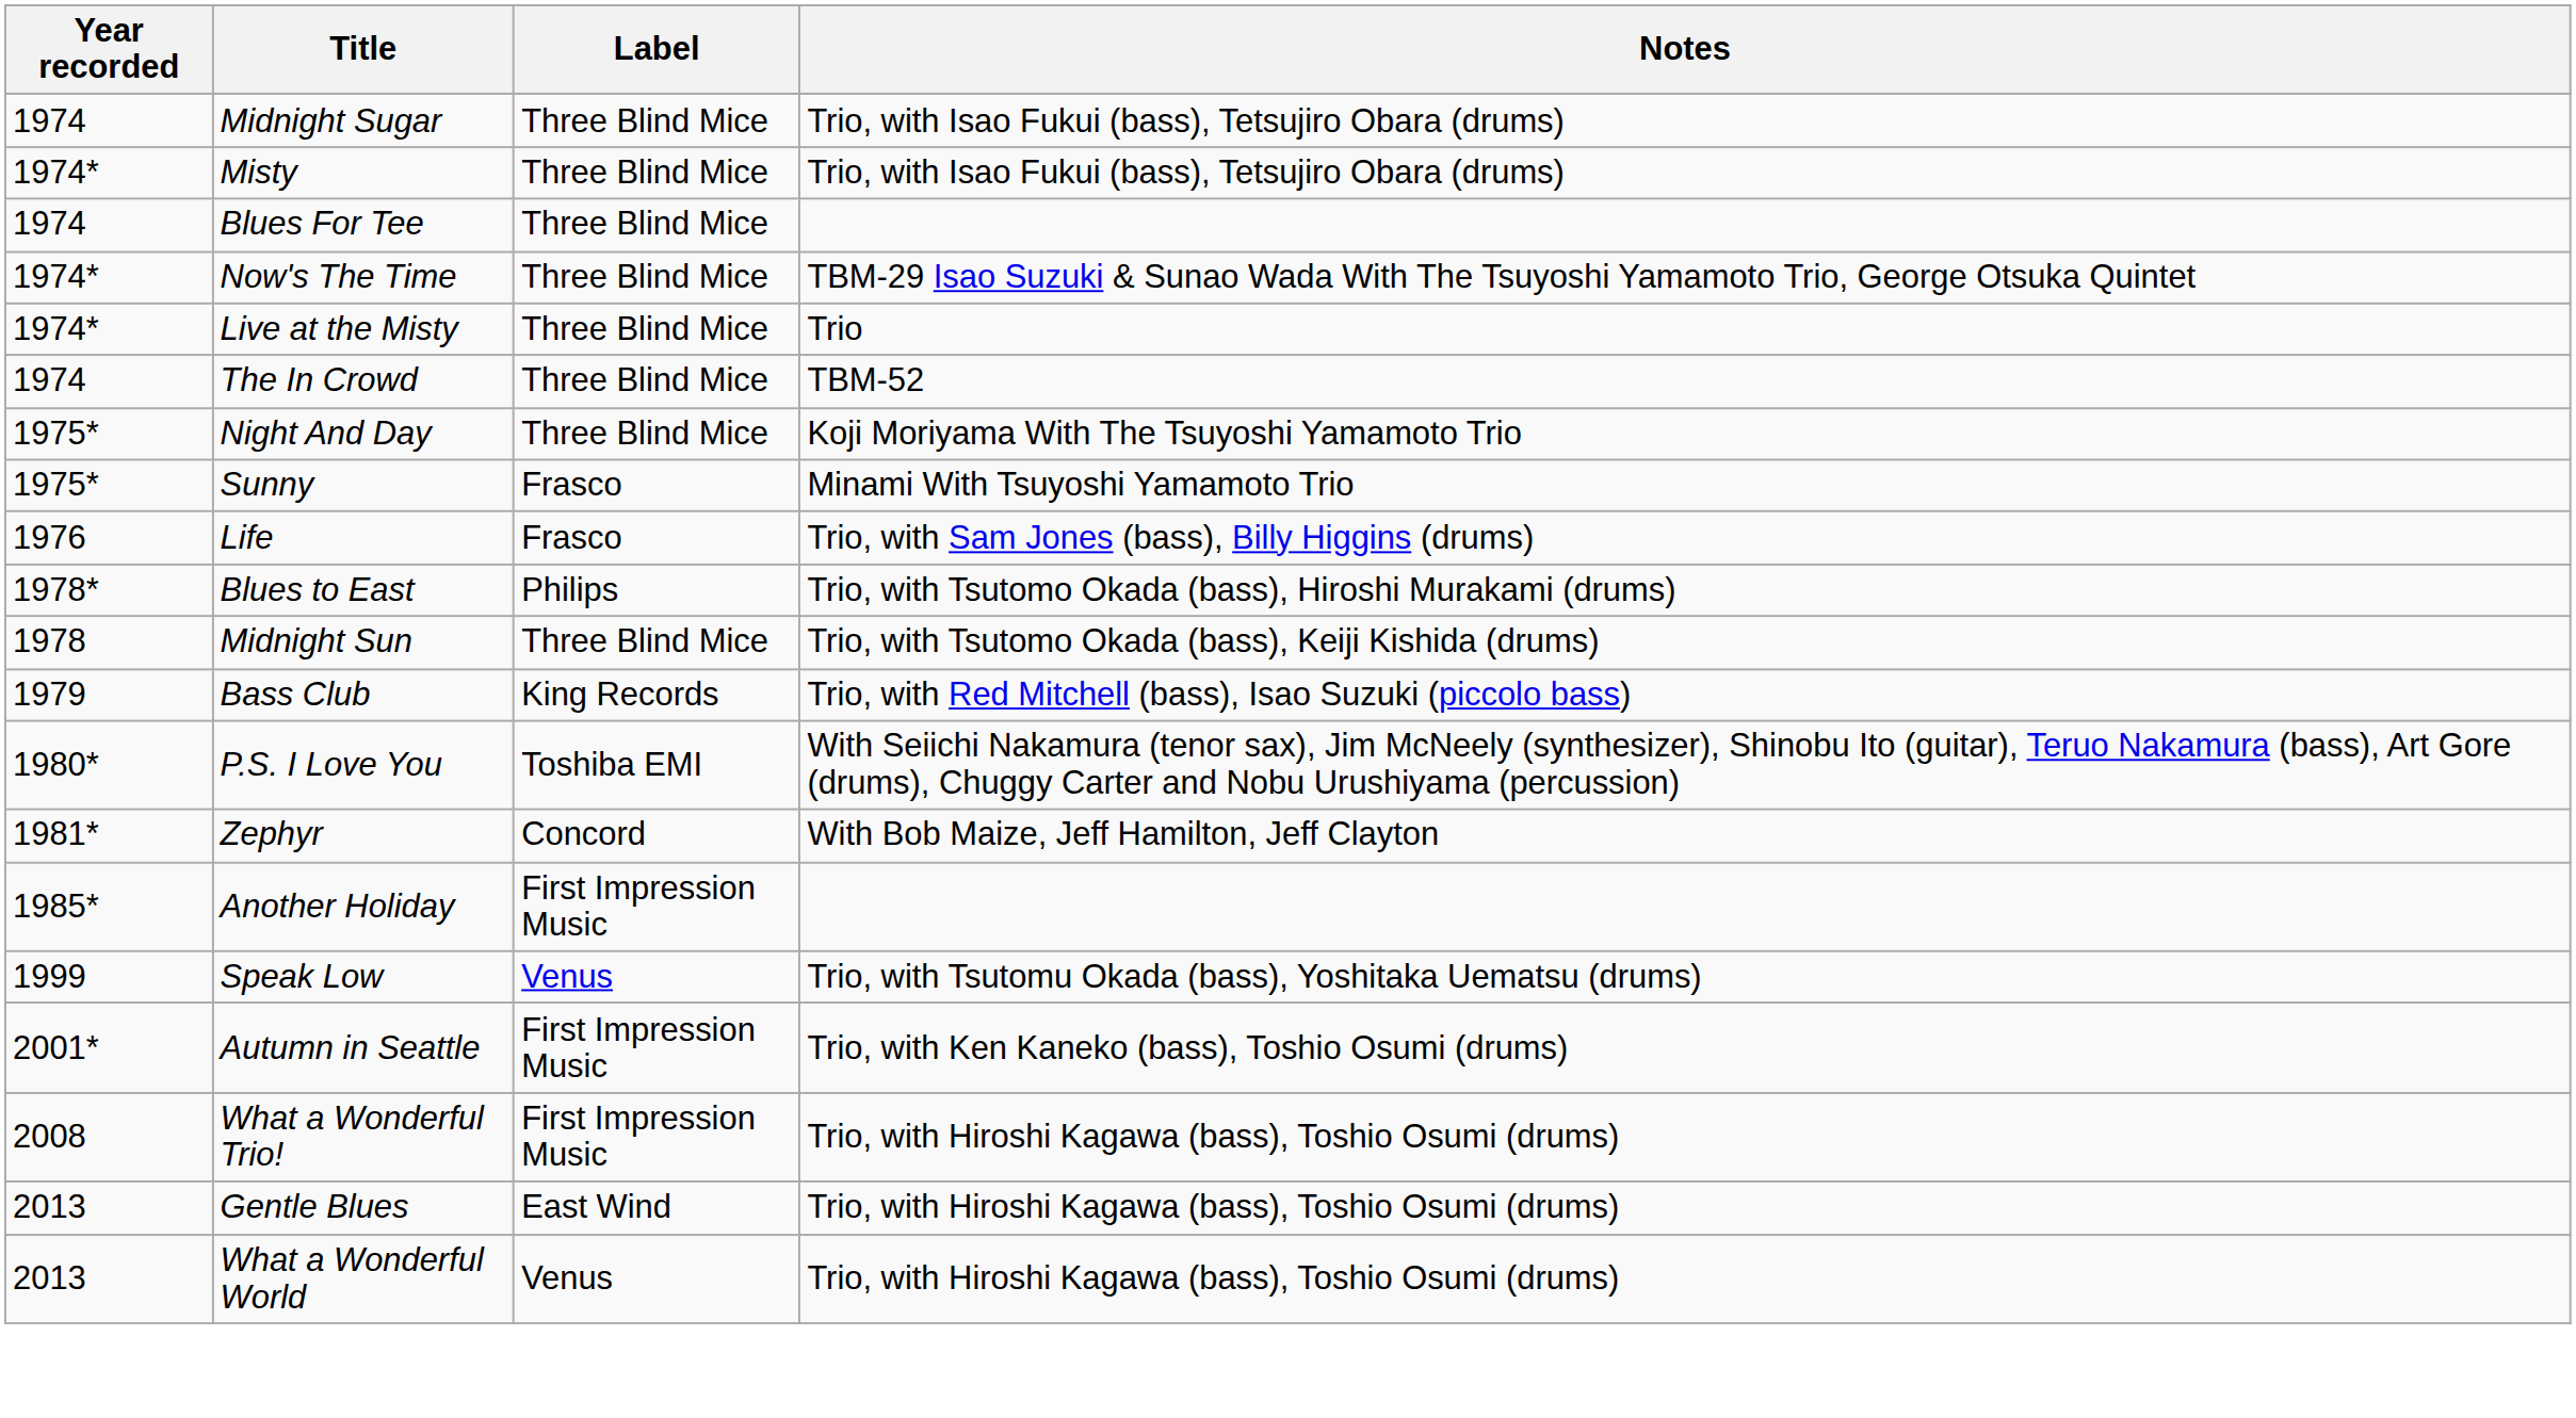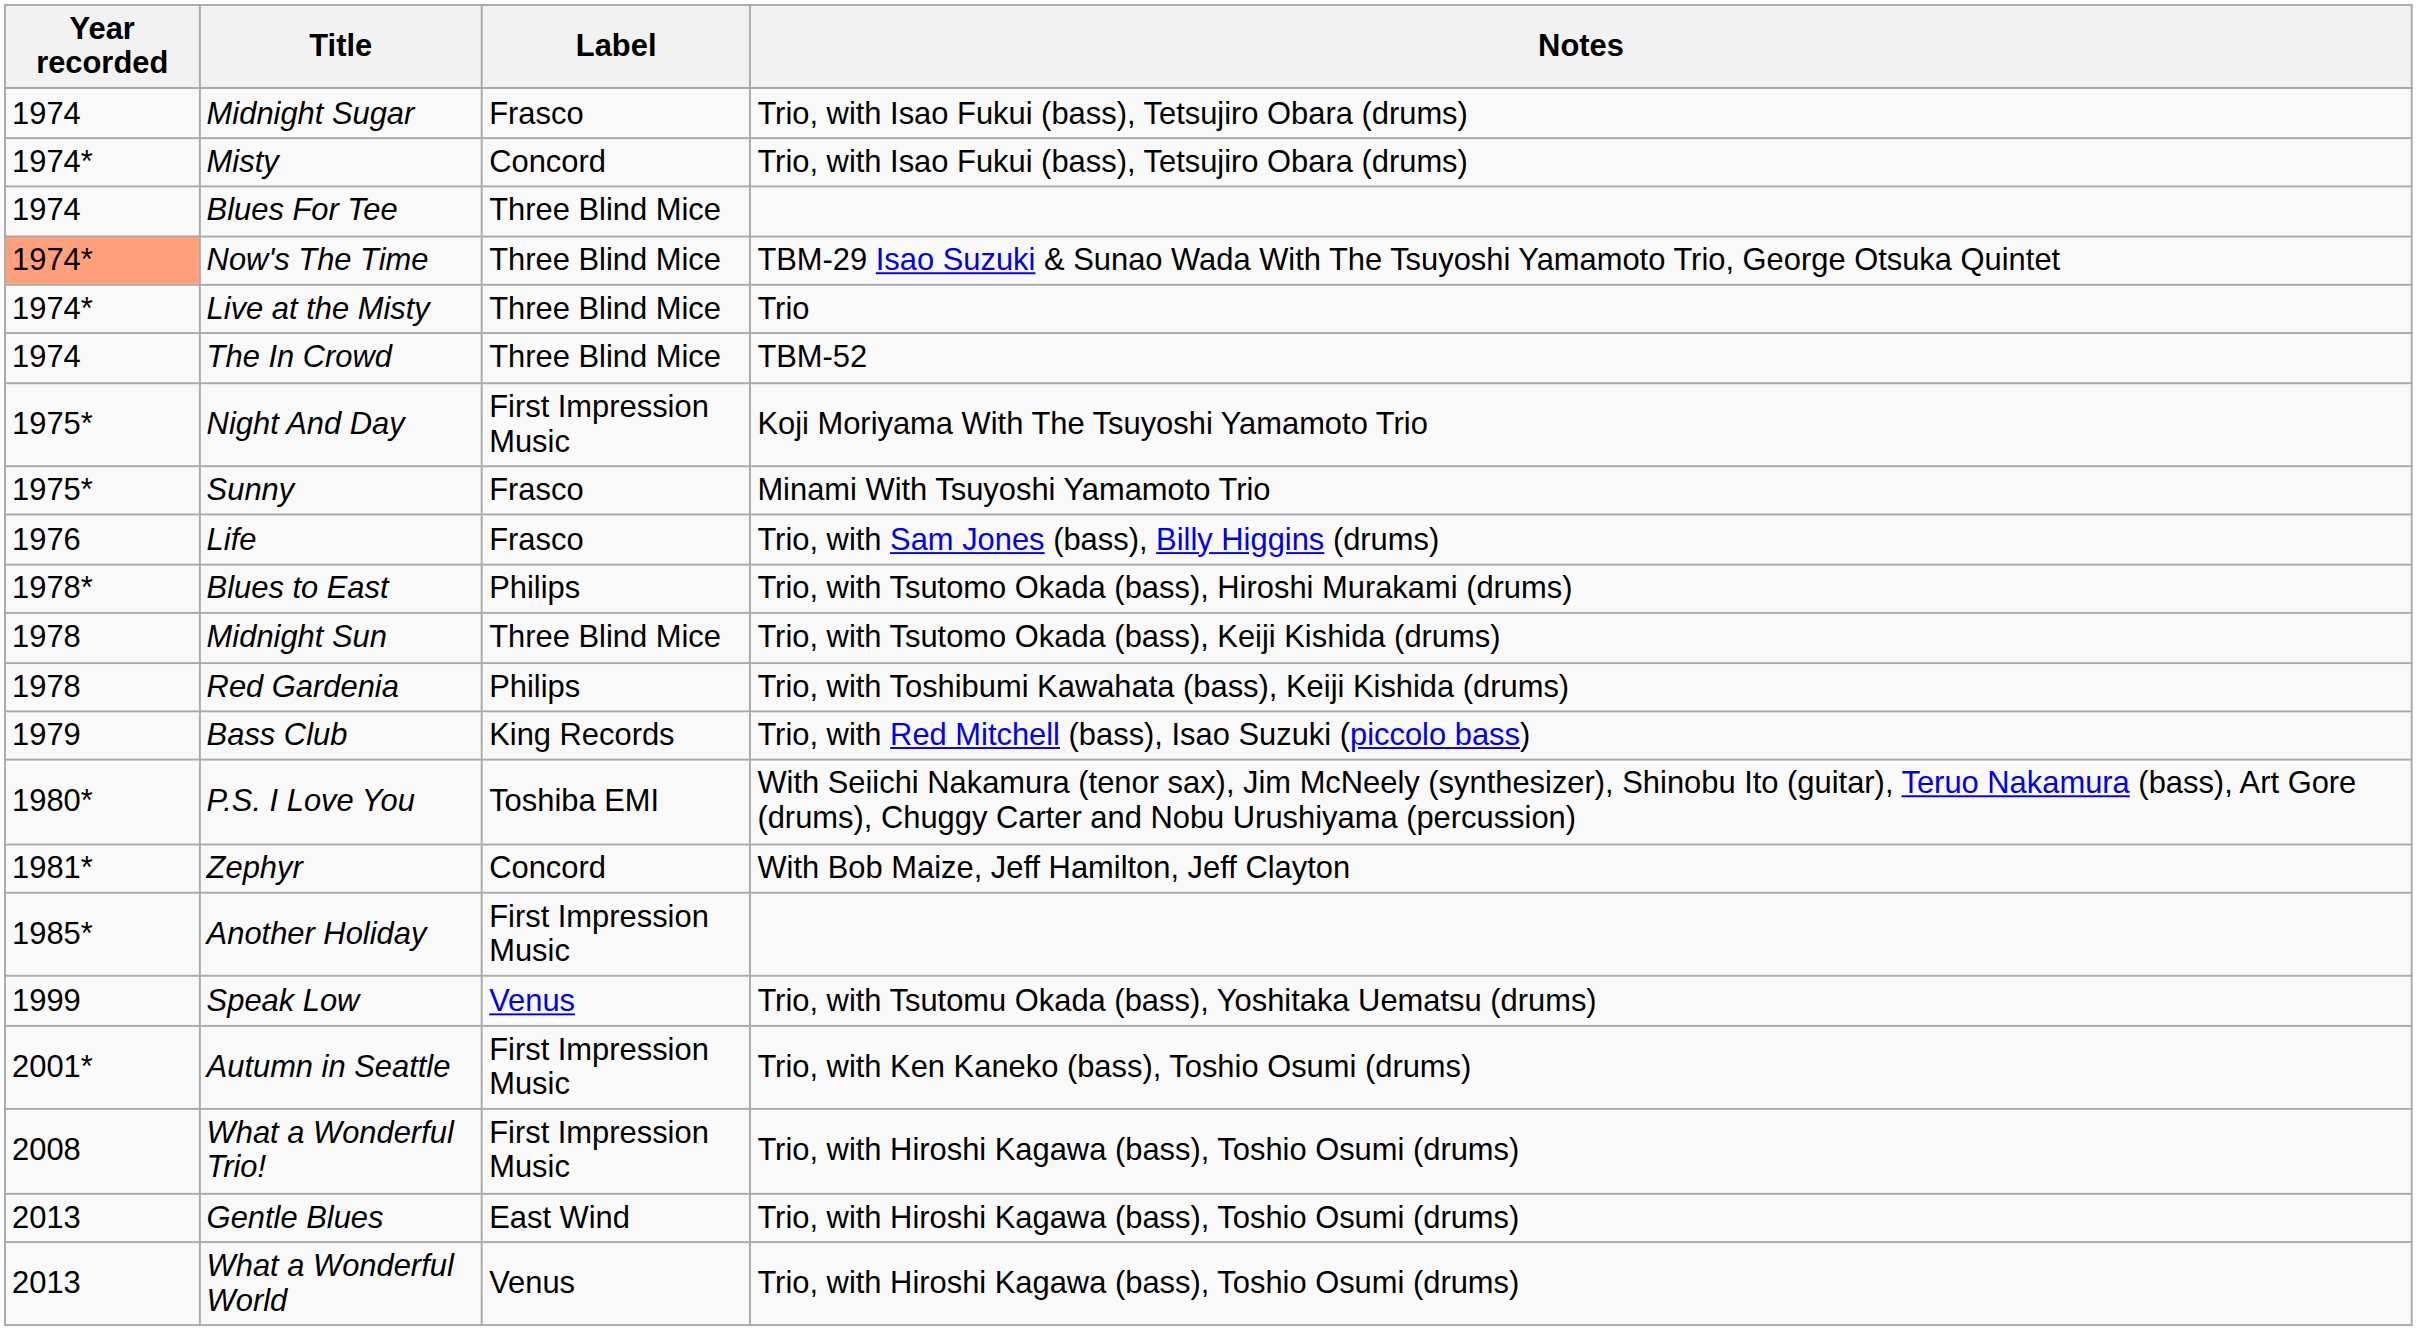Midnight Sugar | Label: Three Blind Mice -> Frasco
Misty | Label: Three Blind Mice -> Concord
Now's The Time | Year recorded: no background -> lightsalmon background
Night And Day | Label: Three Blind Mice -> First Impression Music
+ row: 1978 | Red Gardenia | Philips | Trio, with Toshibumi Kawahata (bass), Keiji Kishida (drums)
